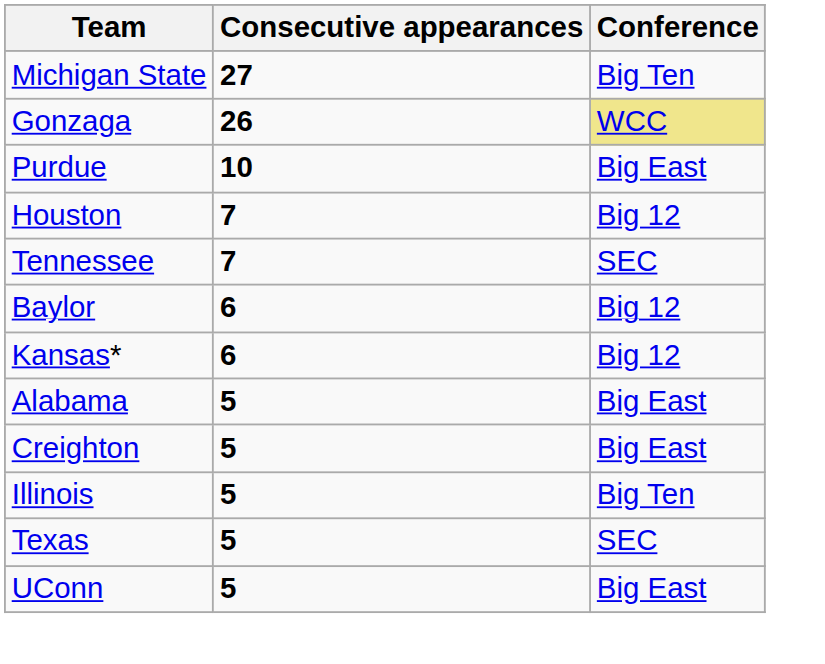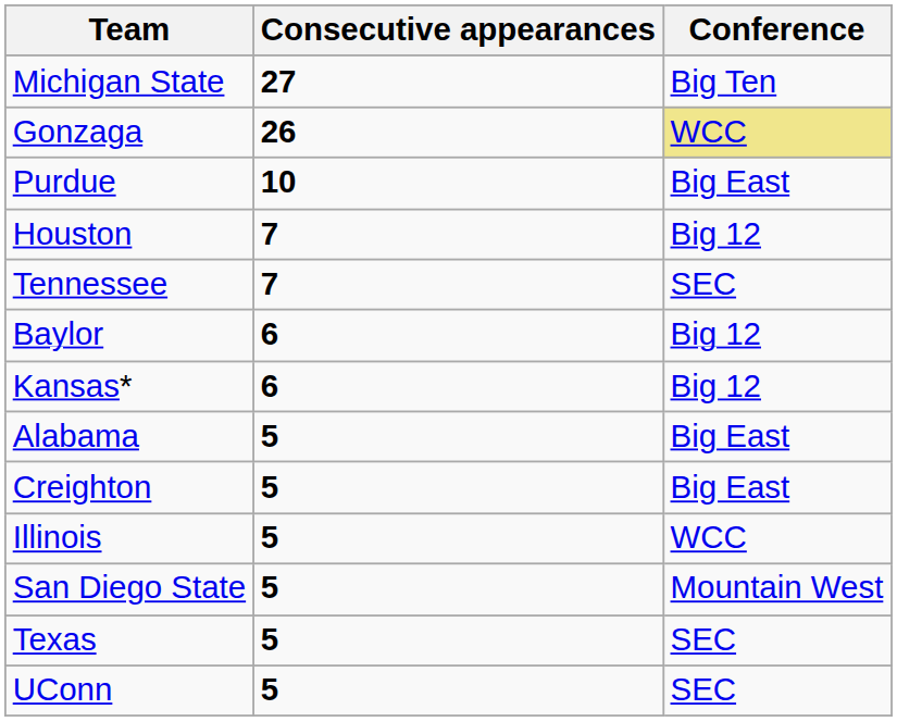Illinois | Conference: Big Ten -> WCC
+ row: San Diego State | 5 | Mountain West
UConn | Conference: Big East -> SEC
